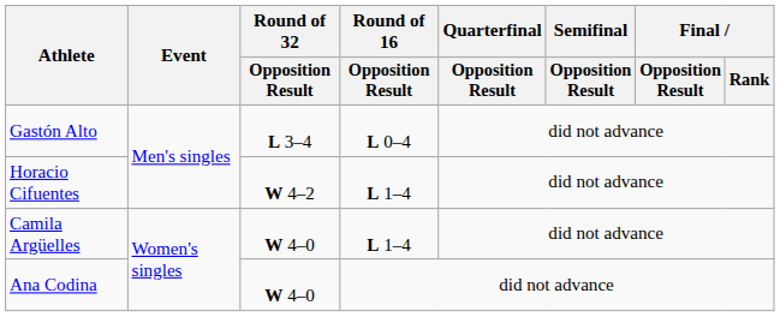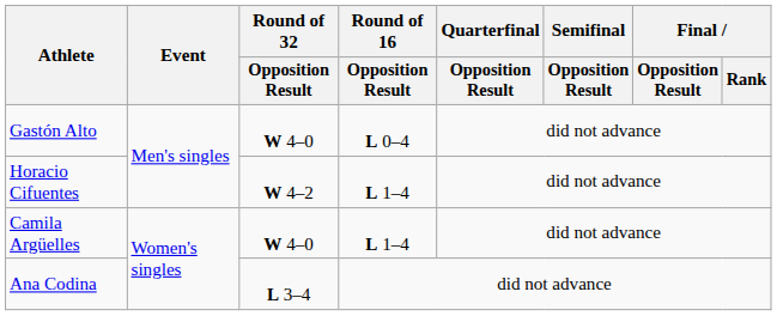Gastón Alto | Round of 32 / Opposition Result: L 3–4 -> W 4–0
Ana Codina | Round of 32 / Opposition Result: W 4–0 -> L 3–4
